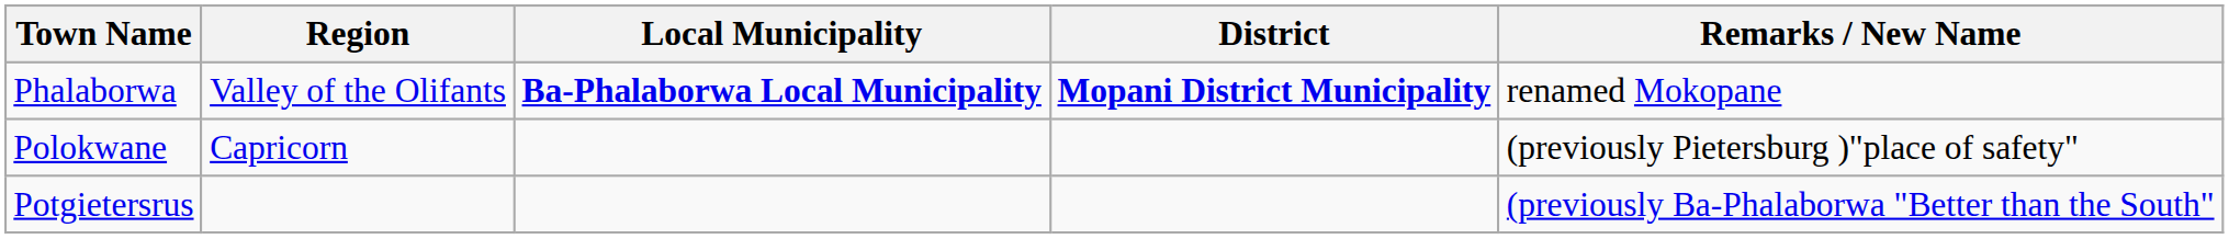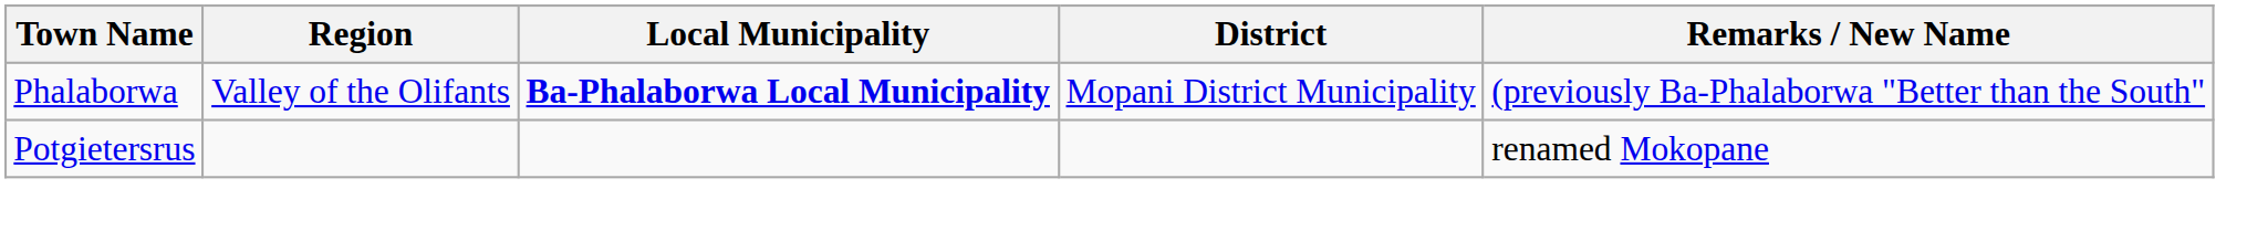Phalaborwa | District: bold -> normal
Phalaborwa | Remarks / New Name: renamed Mokopane -> (previously Ba-Phalaborwa "Better than the South"
- row: Polokwane | Capricorn | (previously Pietersburg )"place of safety"
Potgietersrus | Remarks / New Name: (previously Ba-Phalaborwa "Better than the South" -> renamed Mokopane
